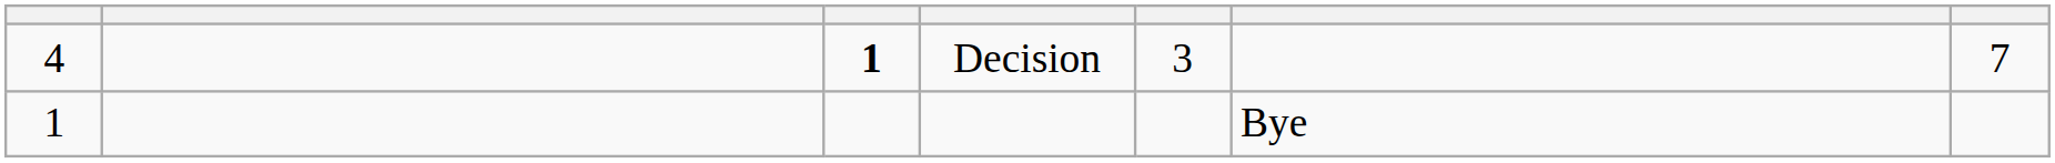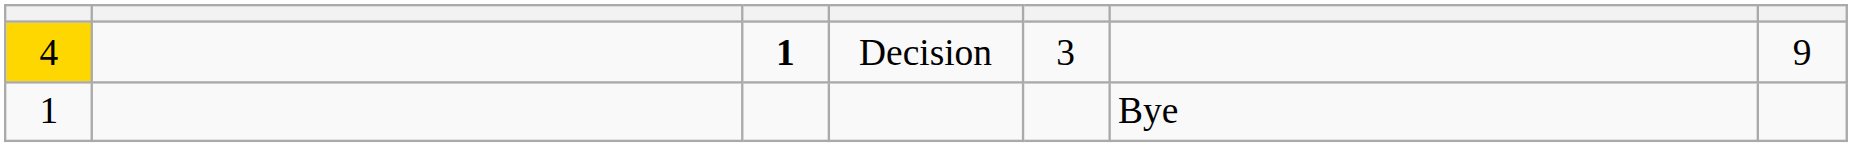Decision | column 1: no background -> gold background
Decision | column 7: 7 -> 9
